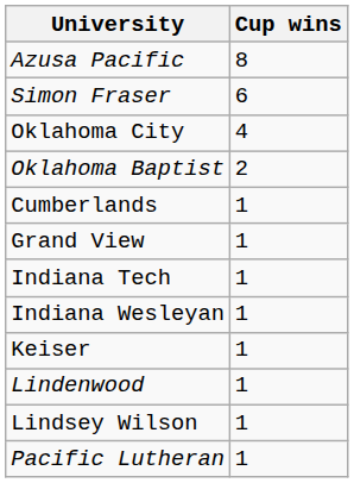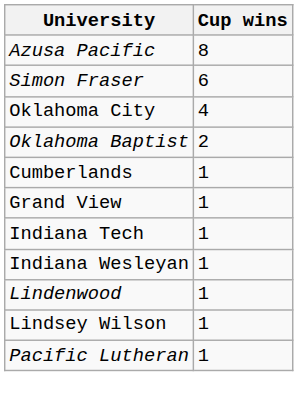- row: Keiser | 1
